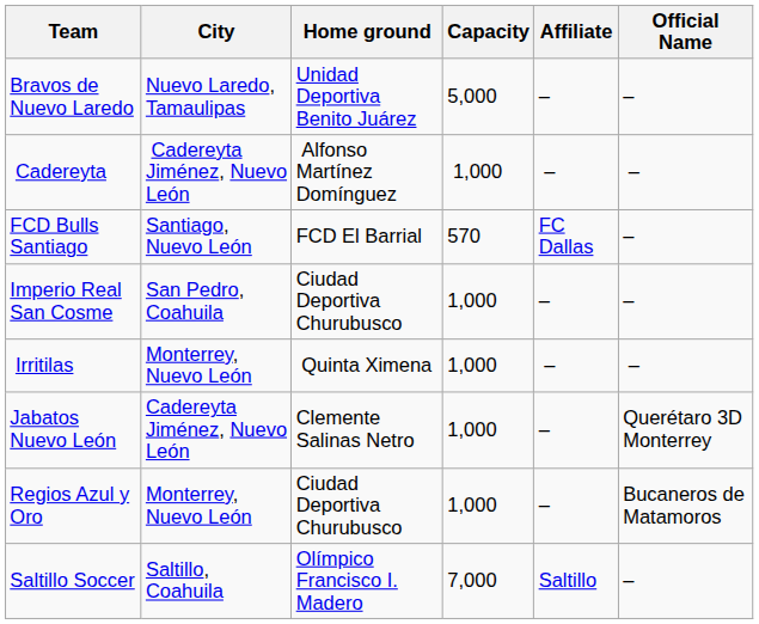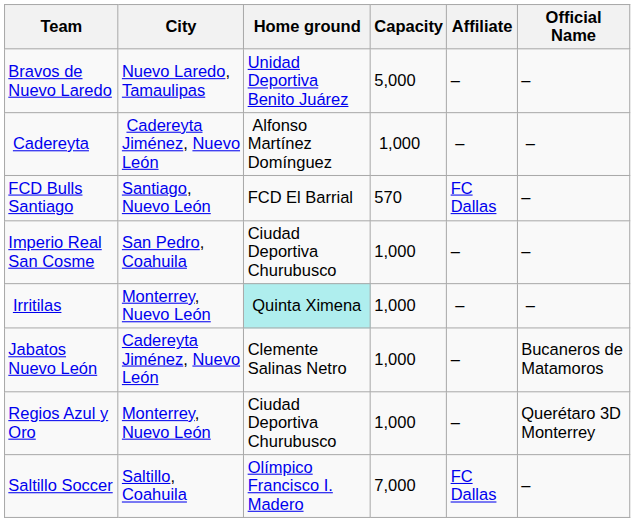Irritilas | Home ground: no background -> paleturquoise background
Jabatos Nuevo León | Official Name: Querétaro 3D Monterrey -> Bucaneros de Matamoros
Regios Azul y Oro | Official Name: Bucaneros de Matamoros -> Querétaro 3D Monterrey
Saltillo Soccer | Affiliate: Saltillo -> FC Dallas
